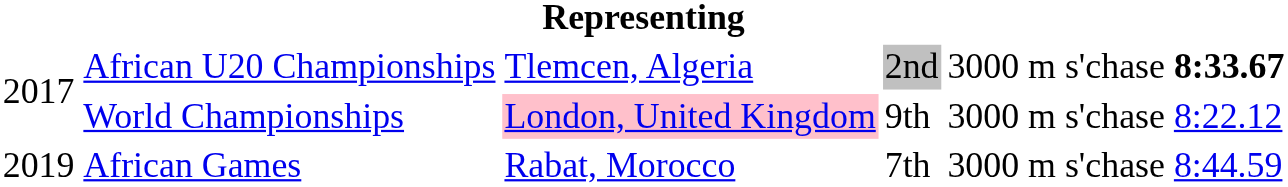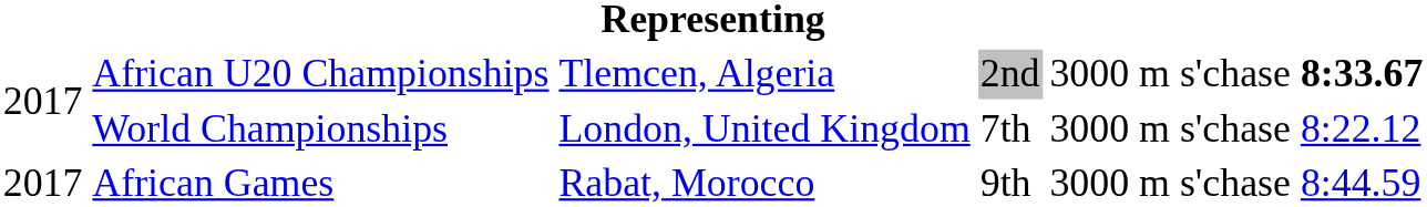World Championships | column 3: pink background -> no background
World Championships | column 4: 9th -> 7th
African Games | column 1: 2019 -> 2017
African Games | column 4: 7th -> 9th
